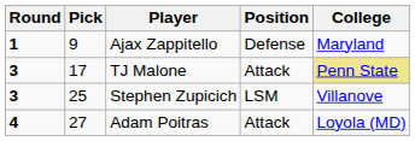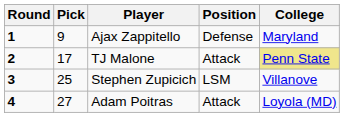TJ Malone | Round: 3 -> 2
